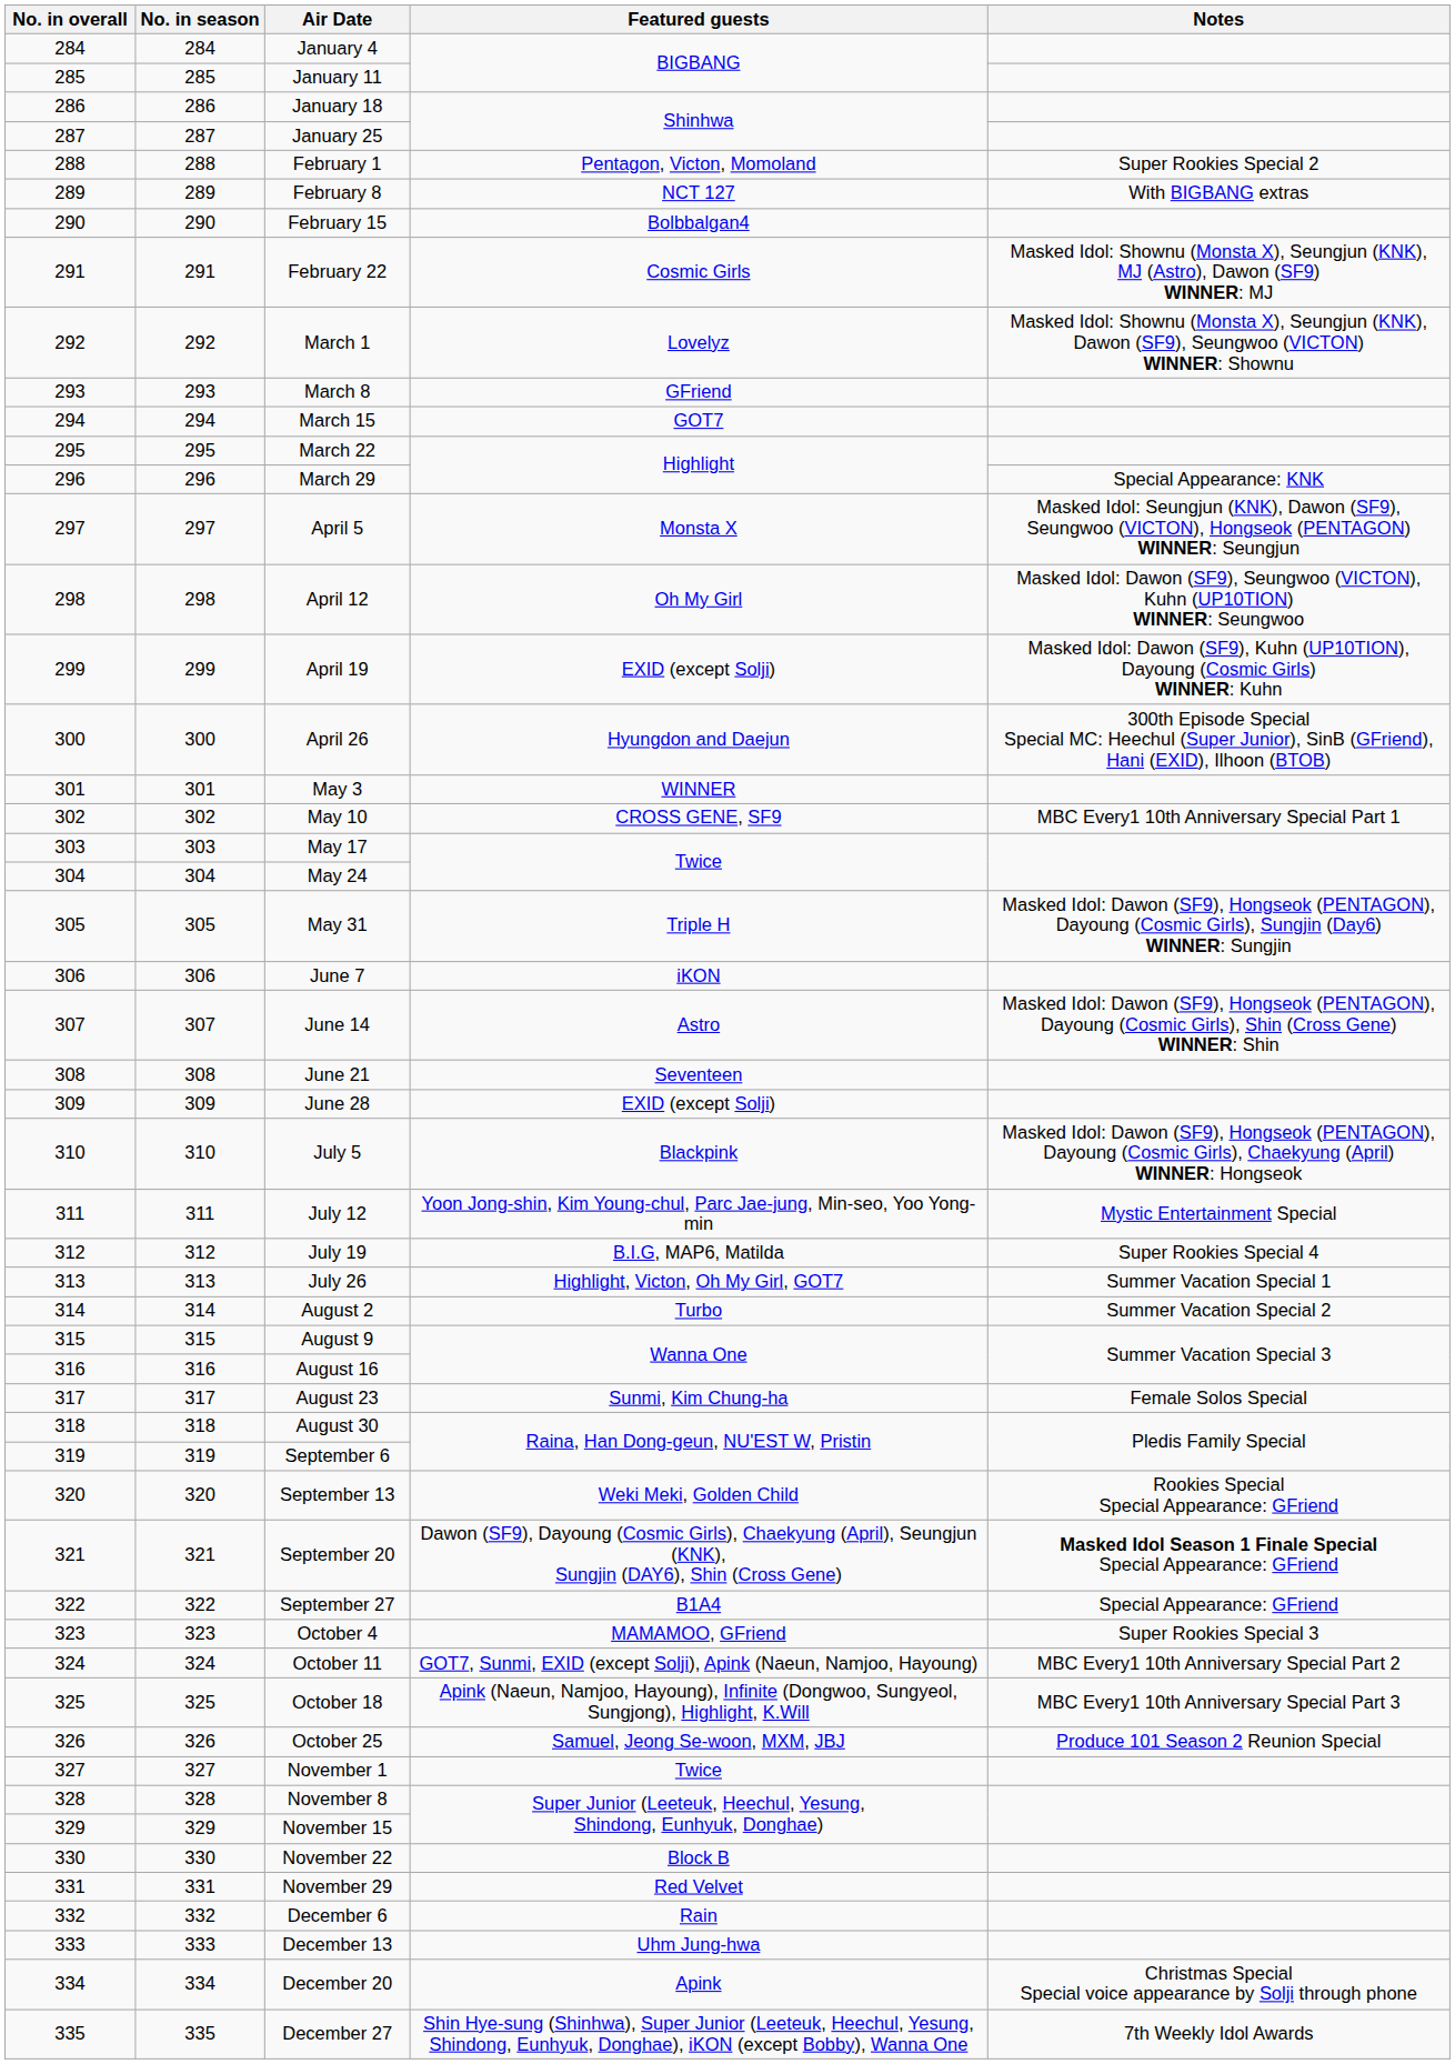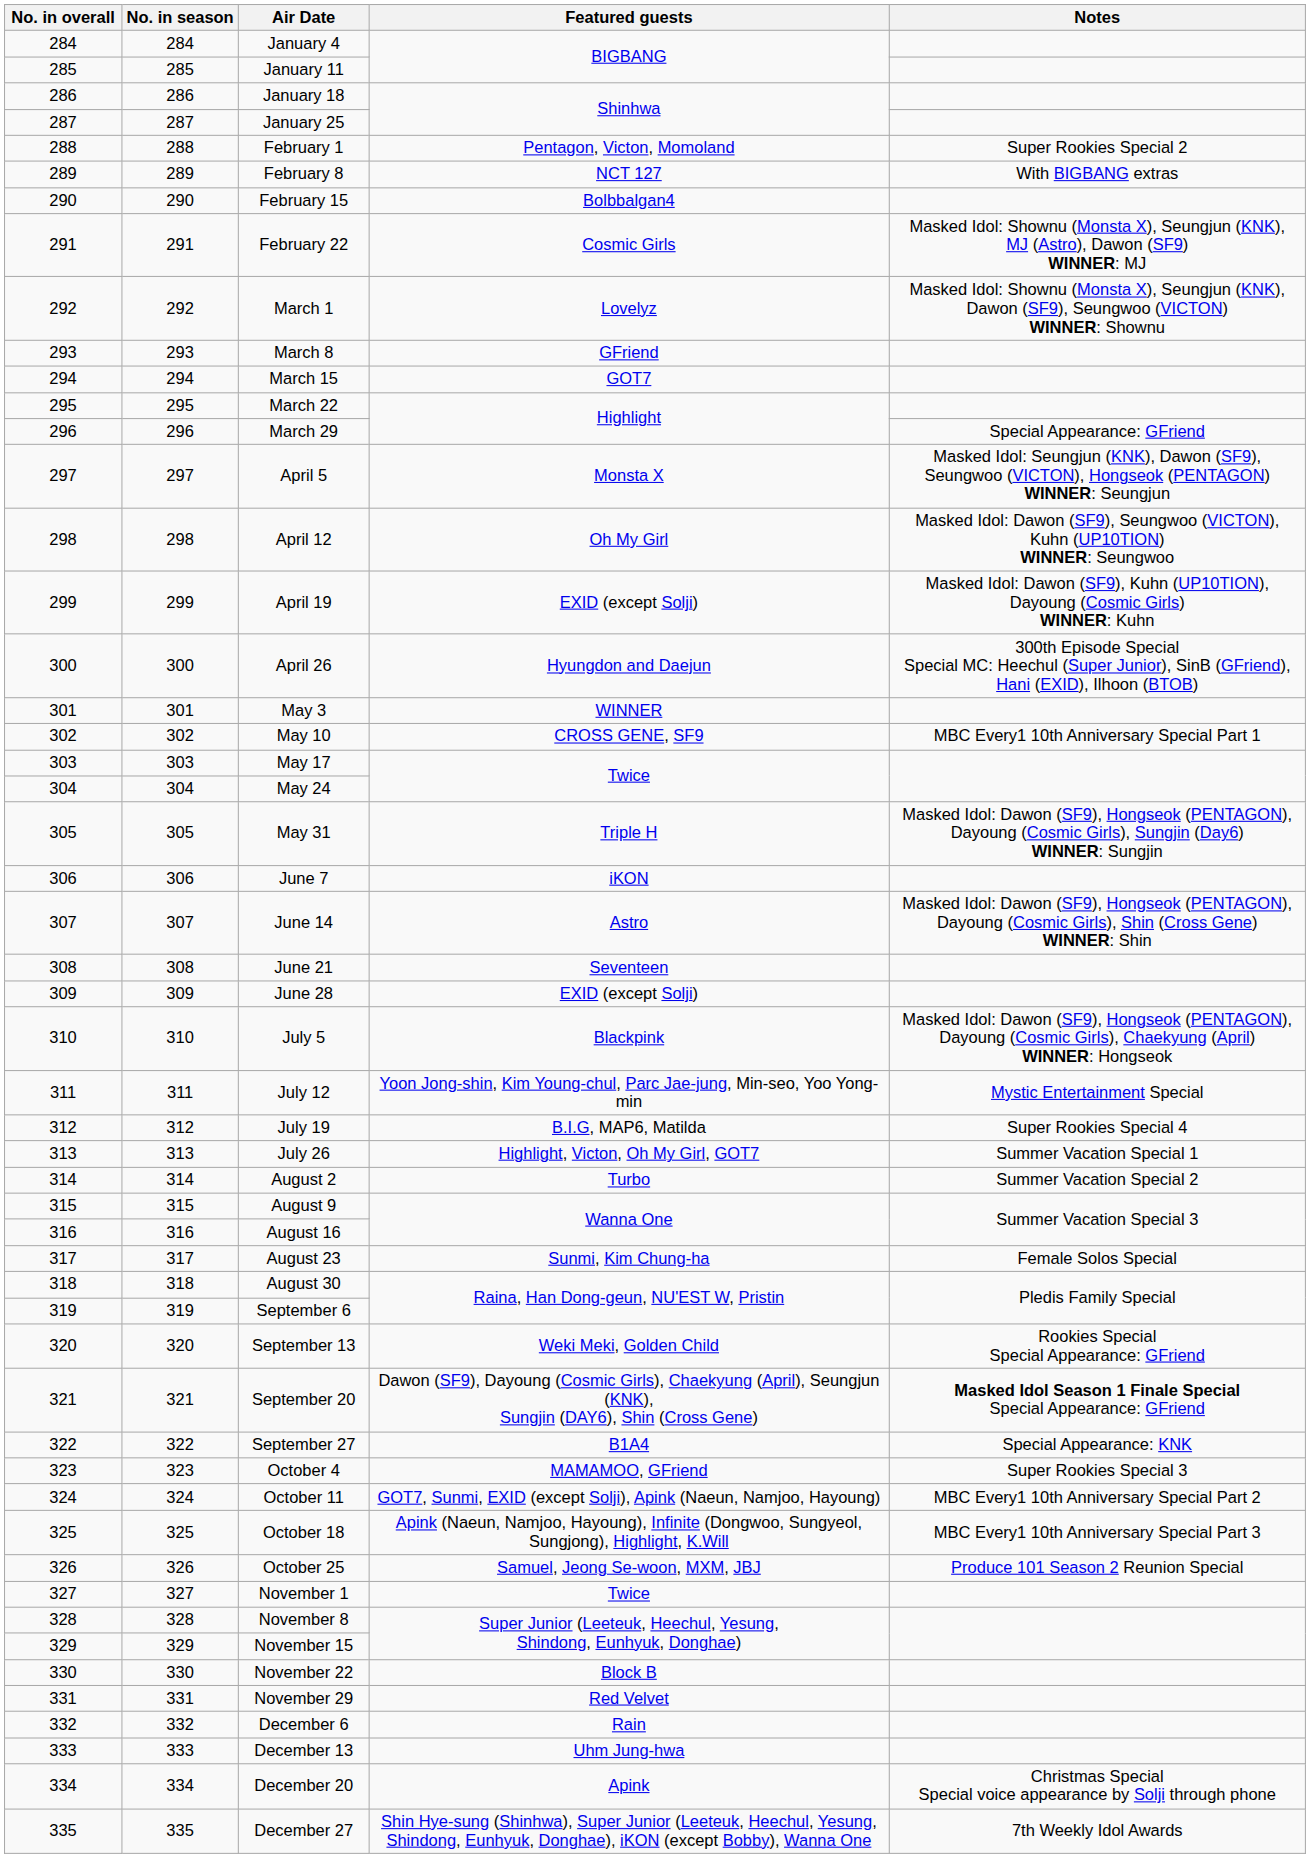March 29 | Notes: Special Appearance: KNK -> Special Appearance: GFriend
September 27 | Notes: Special Appearance: GFriend -> Special Appearance: KNK
